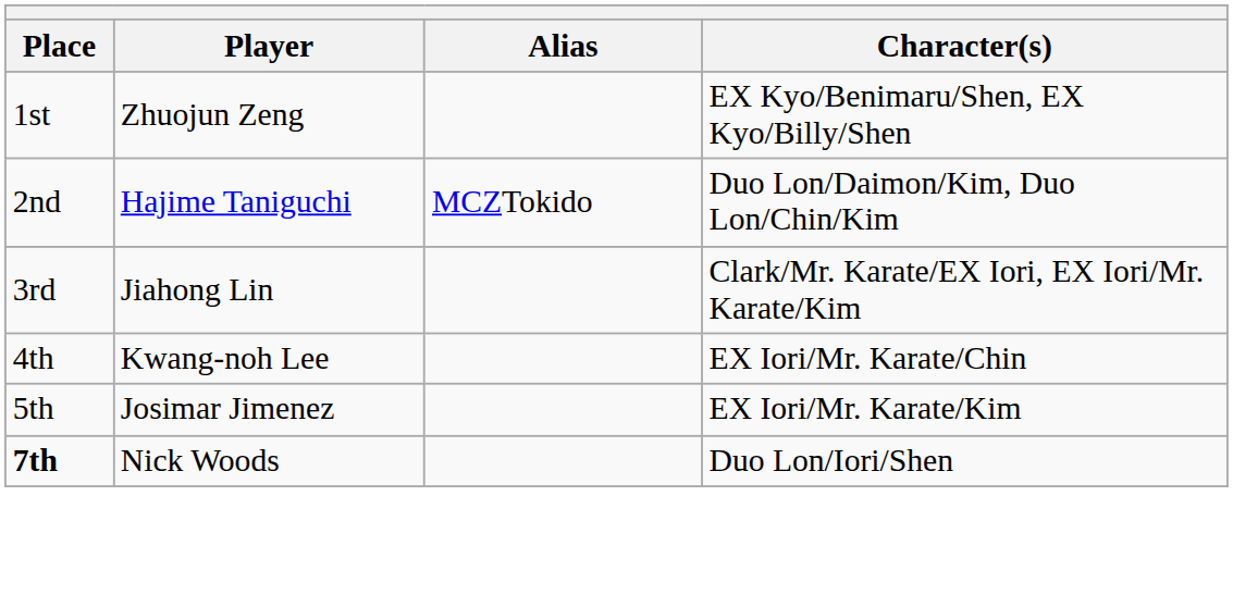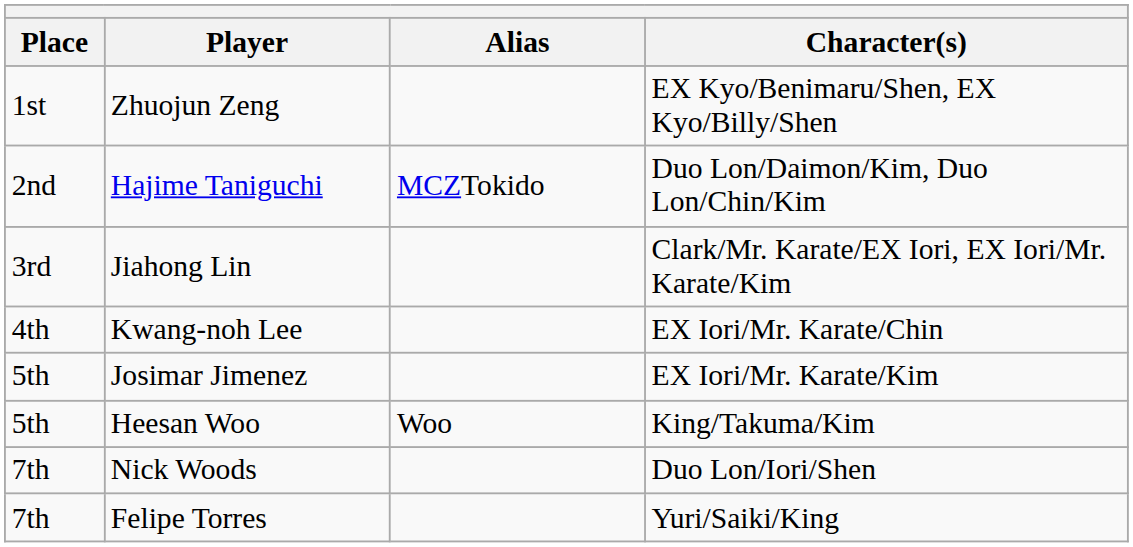+ row: 5th | Heesan Woo | Woo | King/Takuma/Kim
Nick Woods | Place: bold -> normal
+ row: 7th | Felipe Torres | Yuri/Saiki/King
